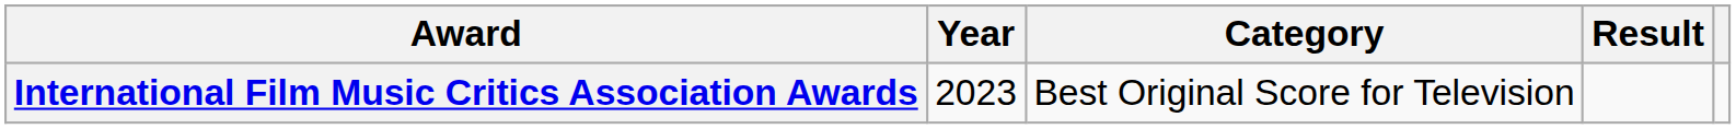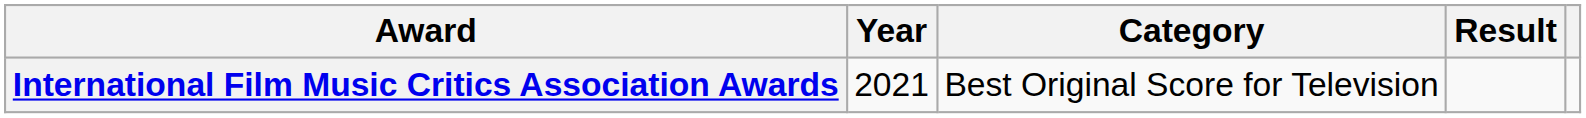International Film Music Critics Association Awards | Year: 2023 -> 2021
